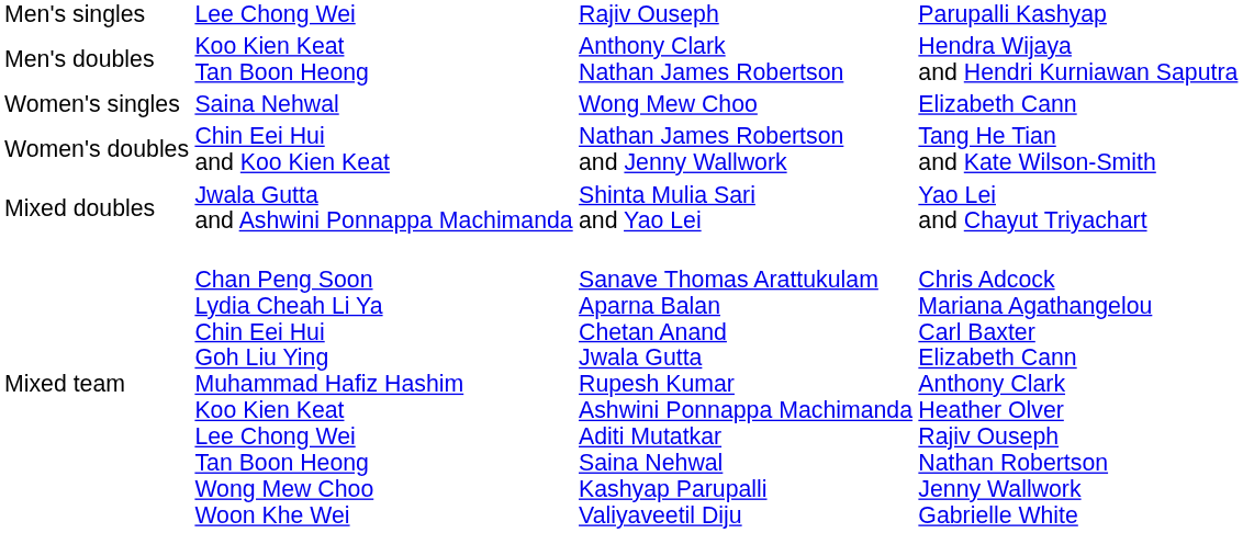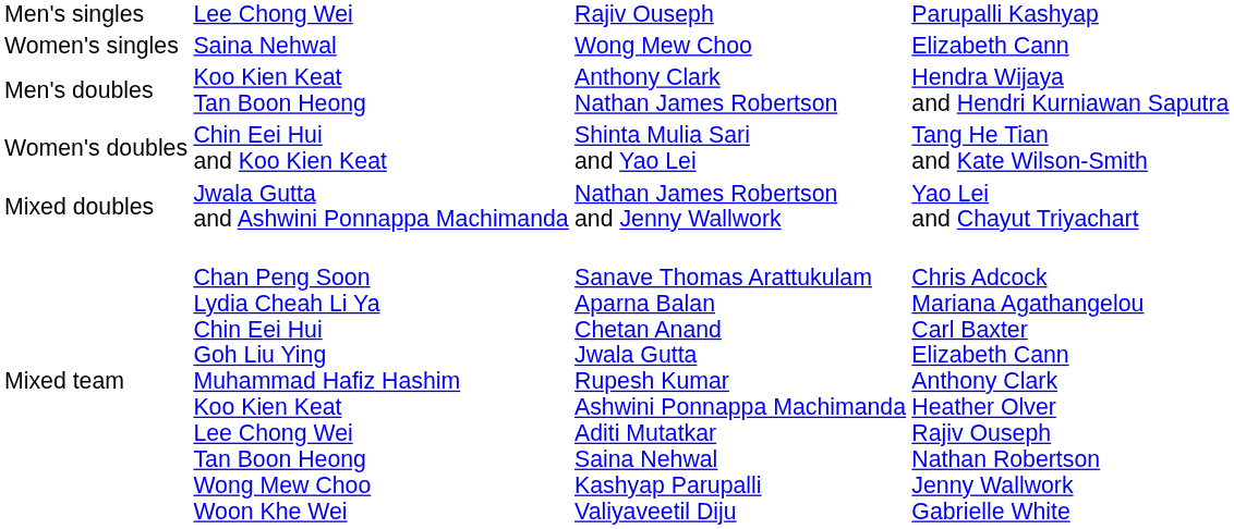rows swapped: Men's doubles <-> Women's singles
Women's doubles | column 3: Nathan James Robertson and Jenny Wallwork -> Shinta Mulia Sari and Yao Lei
Mixed doubles | column 3: Shinta Mulia Sari and Yao Lei -> Nathan James Robertson and Jenny Wallwork
